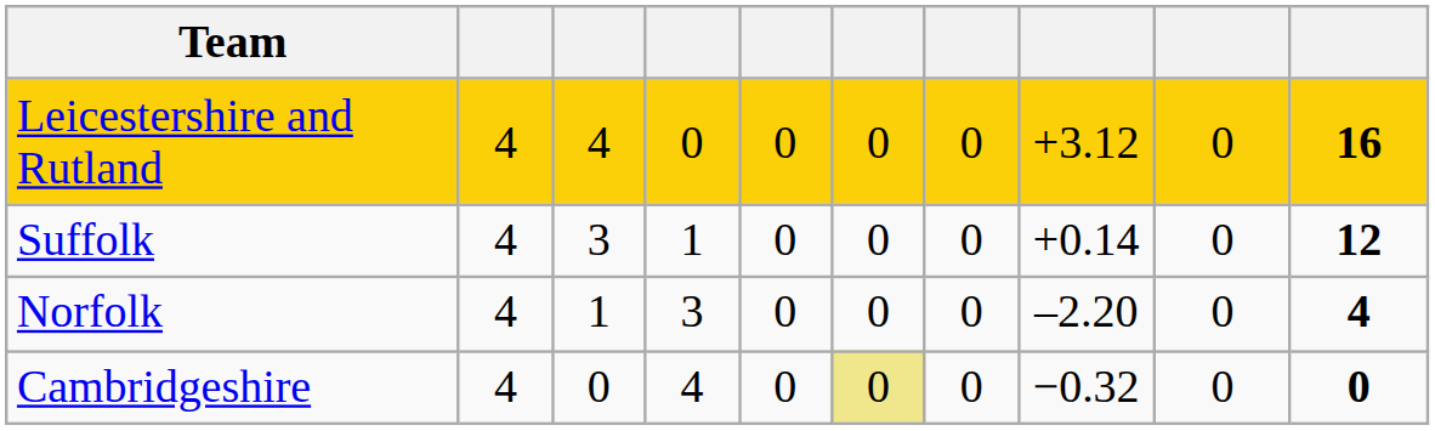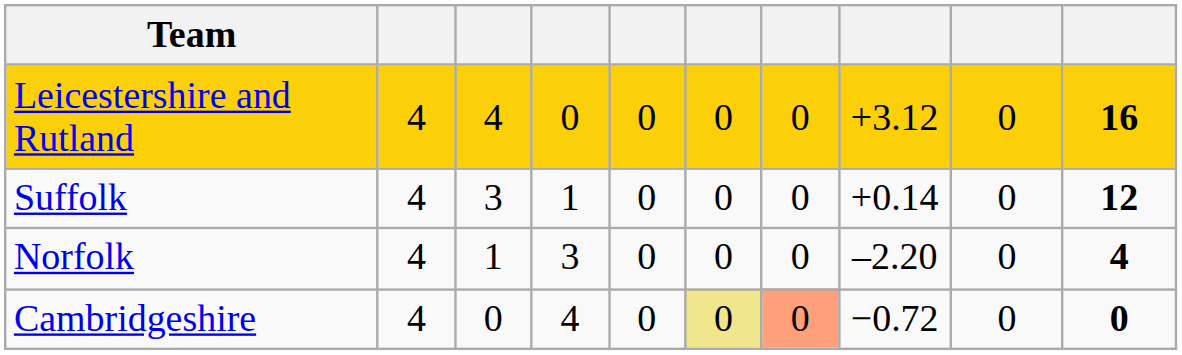Cambridgeshire | column 7: no background -> lightsalmon background
Cambridgeshire | column 8: −0.32 -> −0.72
